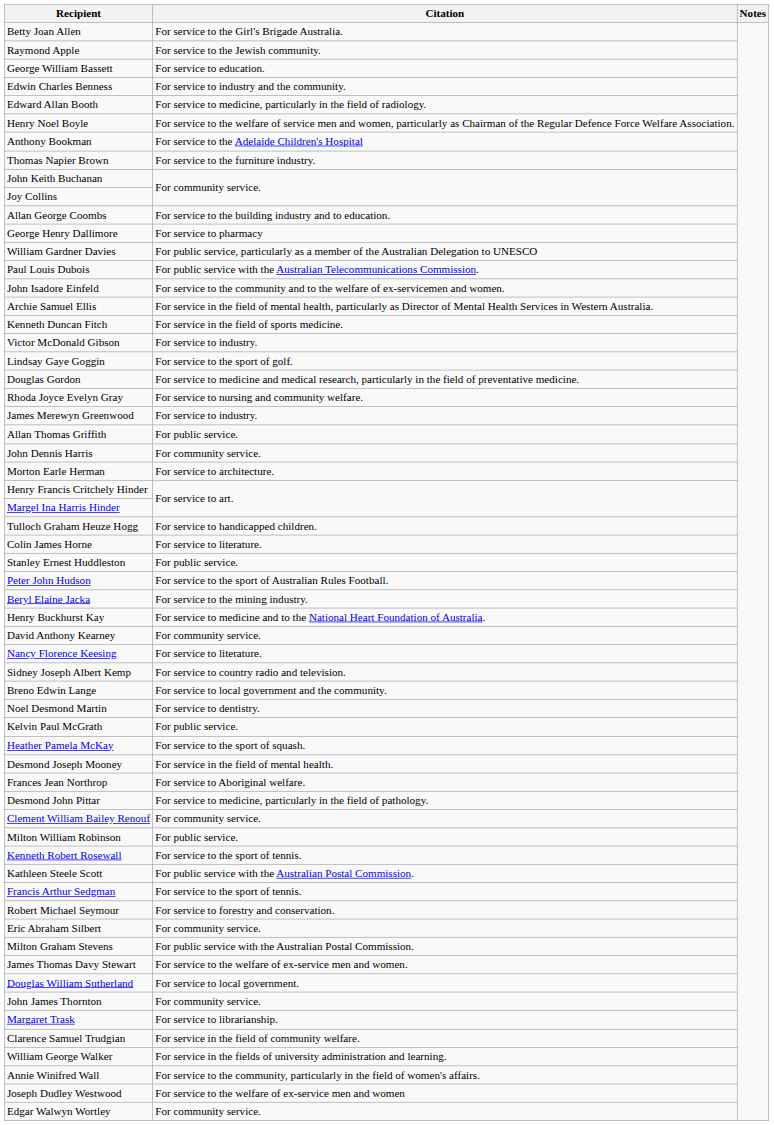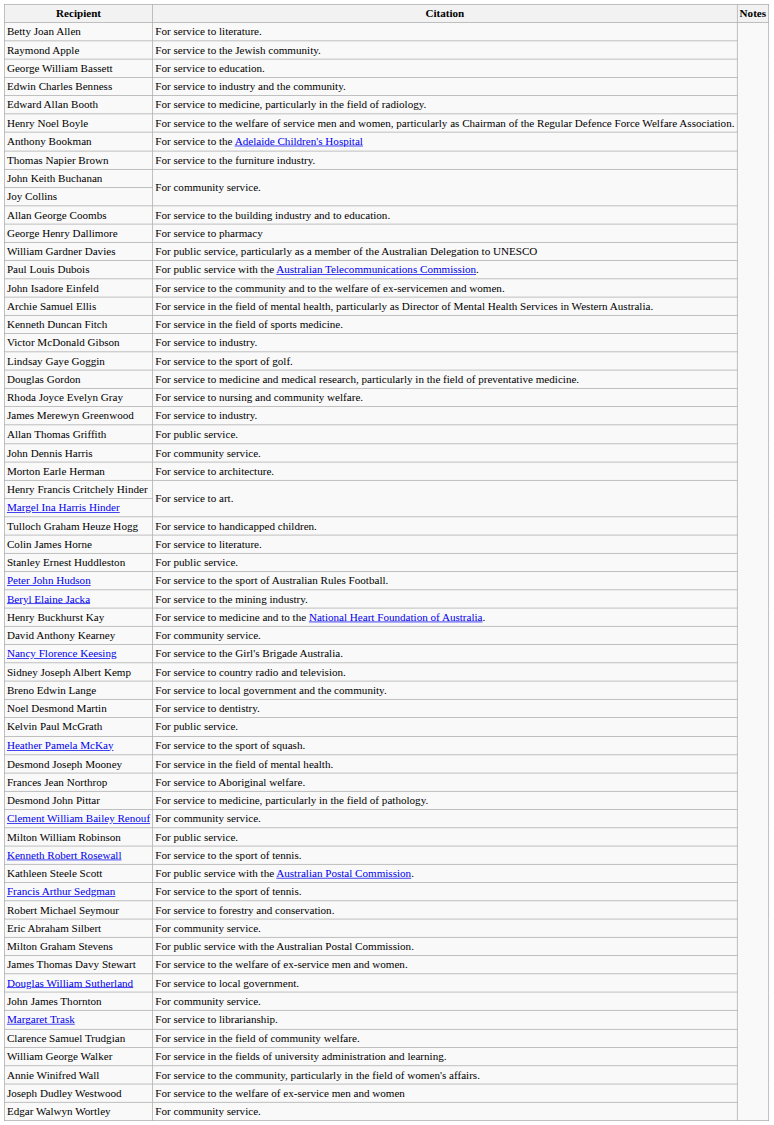Betty Joan Allen | Citation: For service to the Girl's Brigade Australia. -> For service to literature.
Nancy Florence Keesing | Citation: For service to literature. -> For service to the Girl's Brigade Australia.
